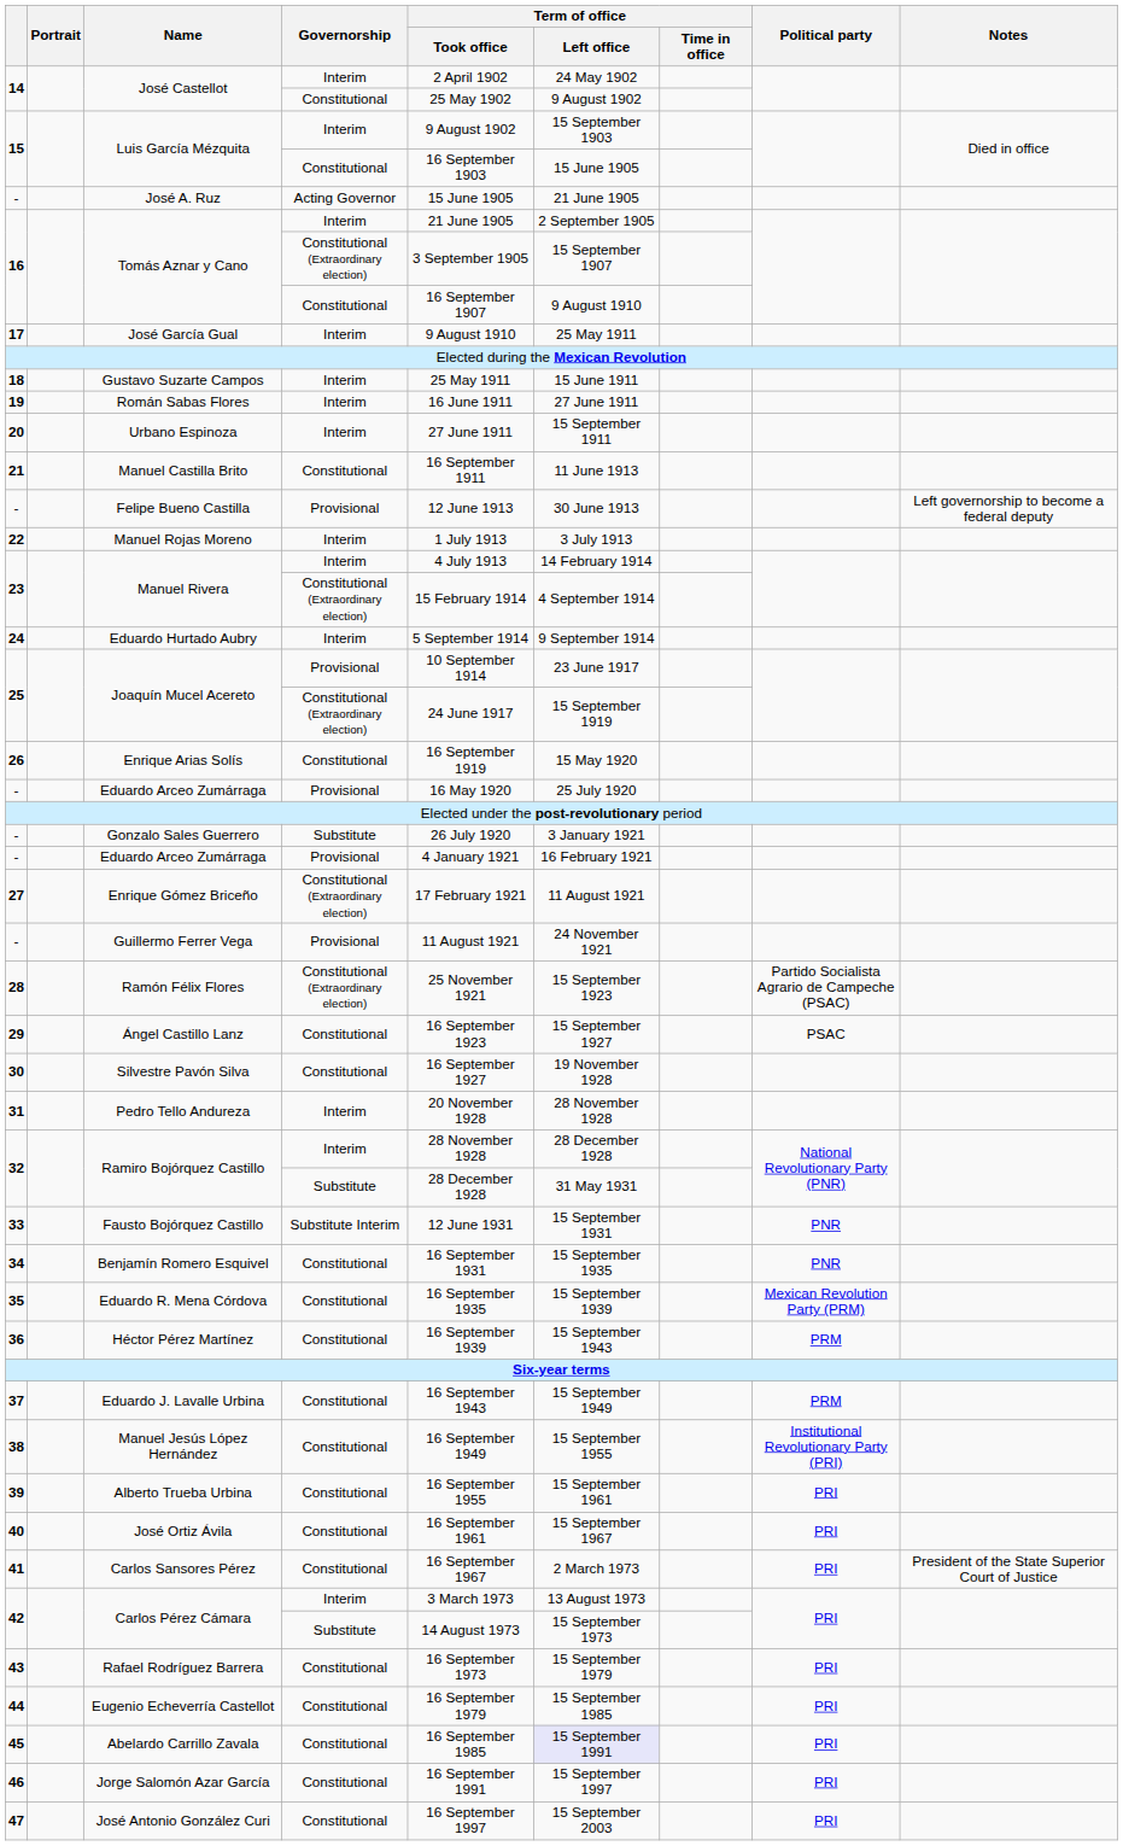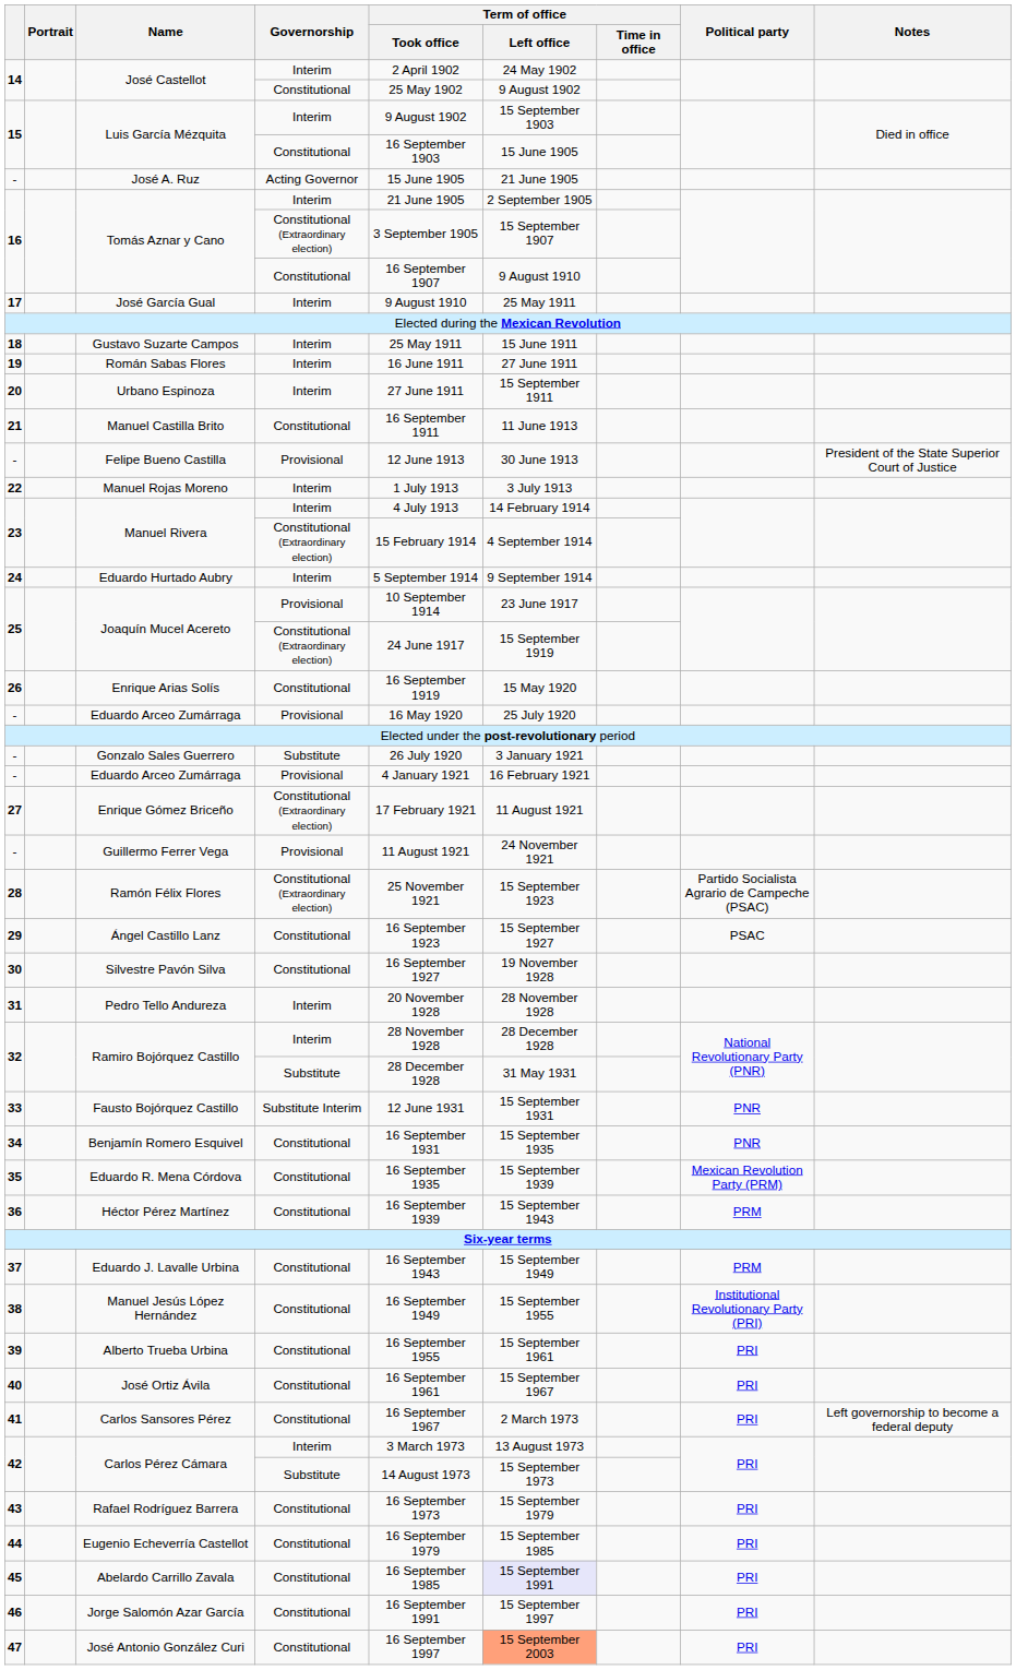Felipe Bueno Castilla | Notes: Left governorship to become a federal deputy -> President of the State Superior Court of Justice
Carlos Sansores Pérez | Notes: President of the State Superior Court of Justice -> Left governorship to become a federal deputy
José Antonio González Curi | Term of office / Left office: no background -> lightsalmon background
